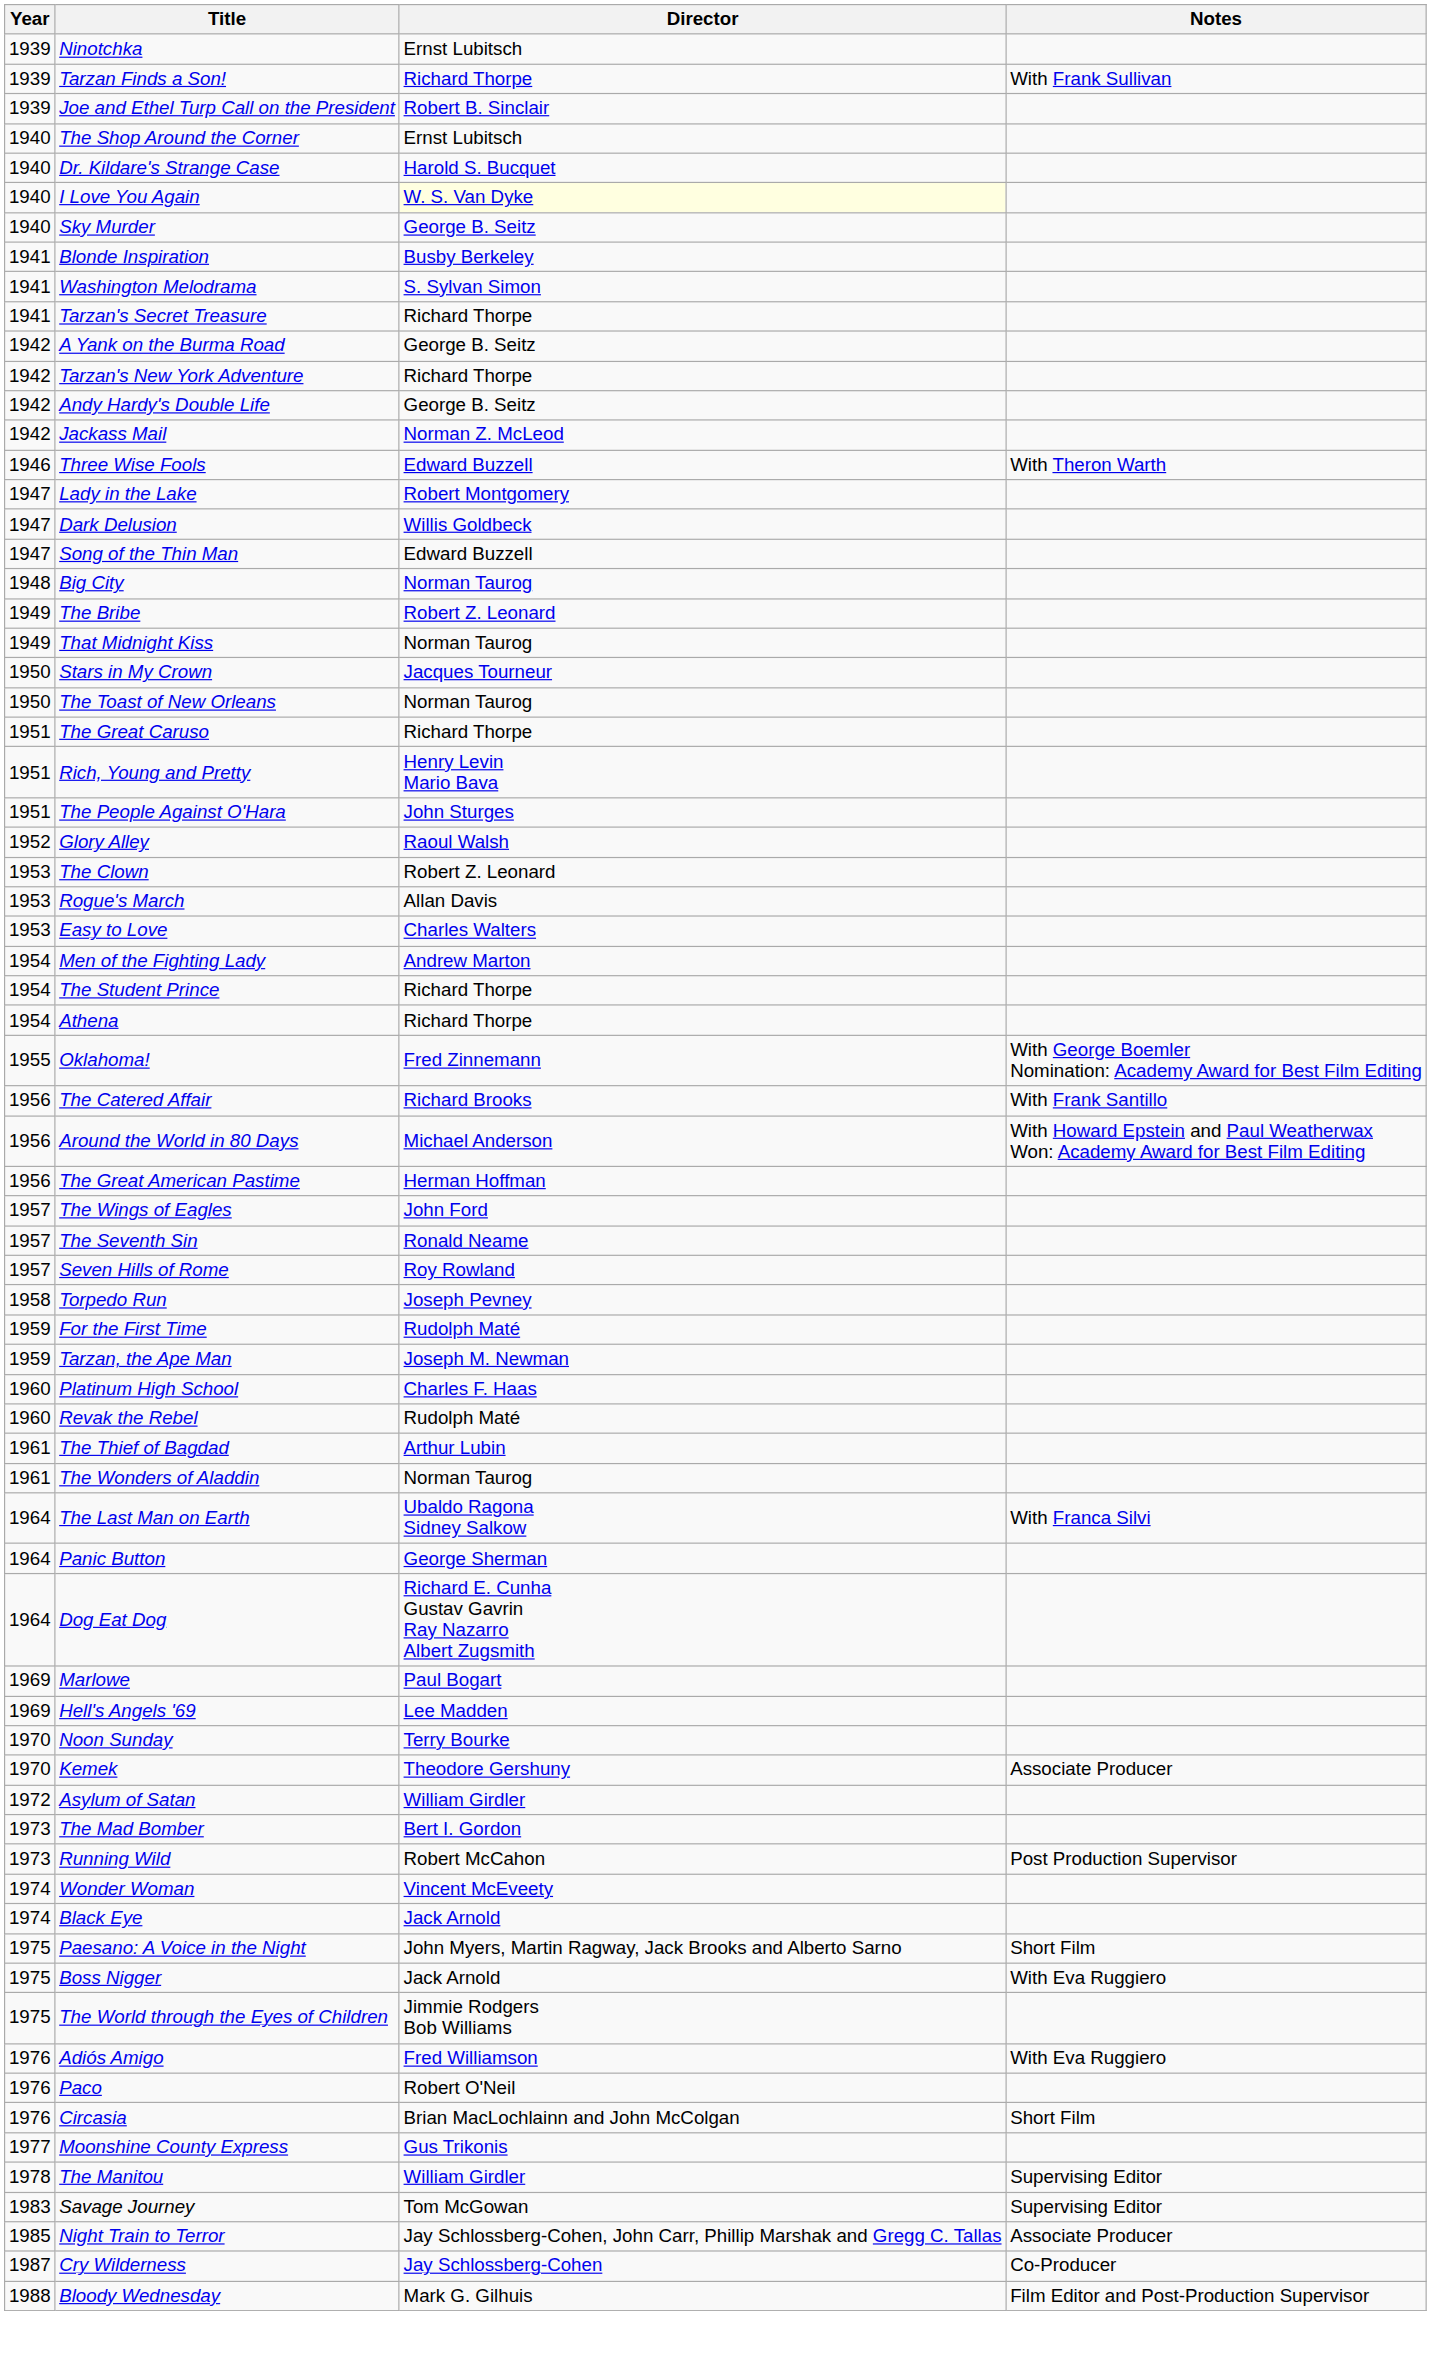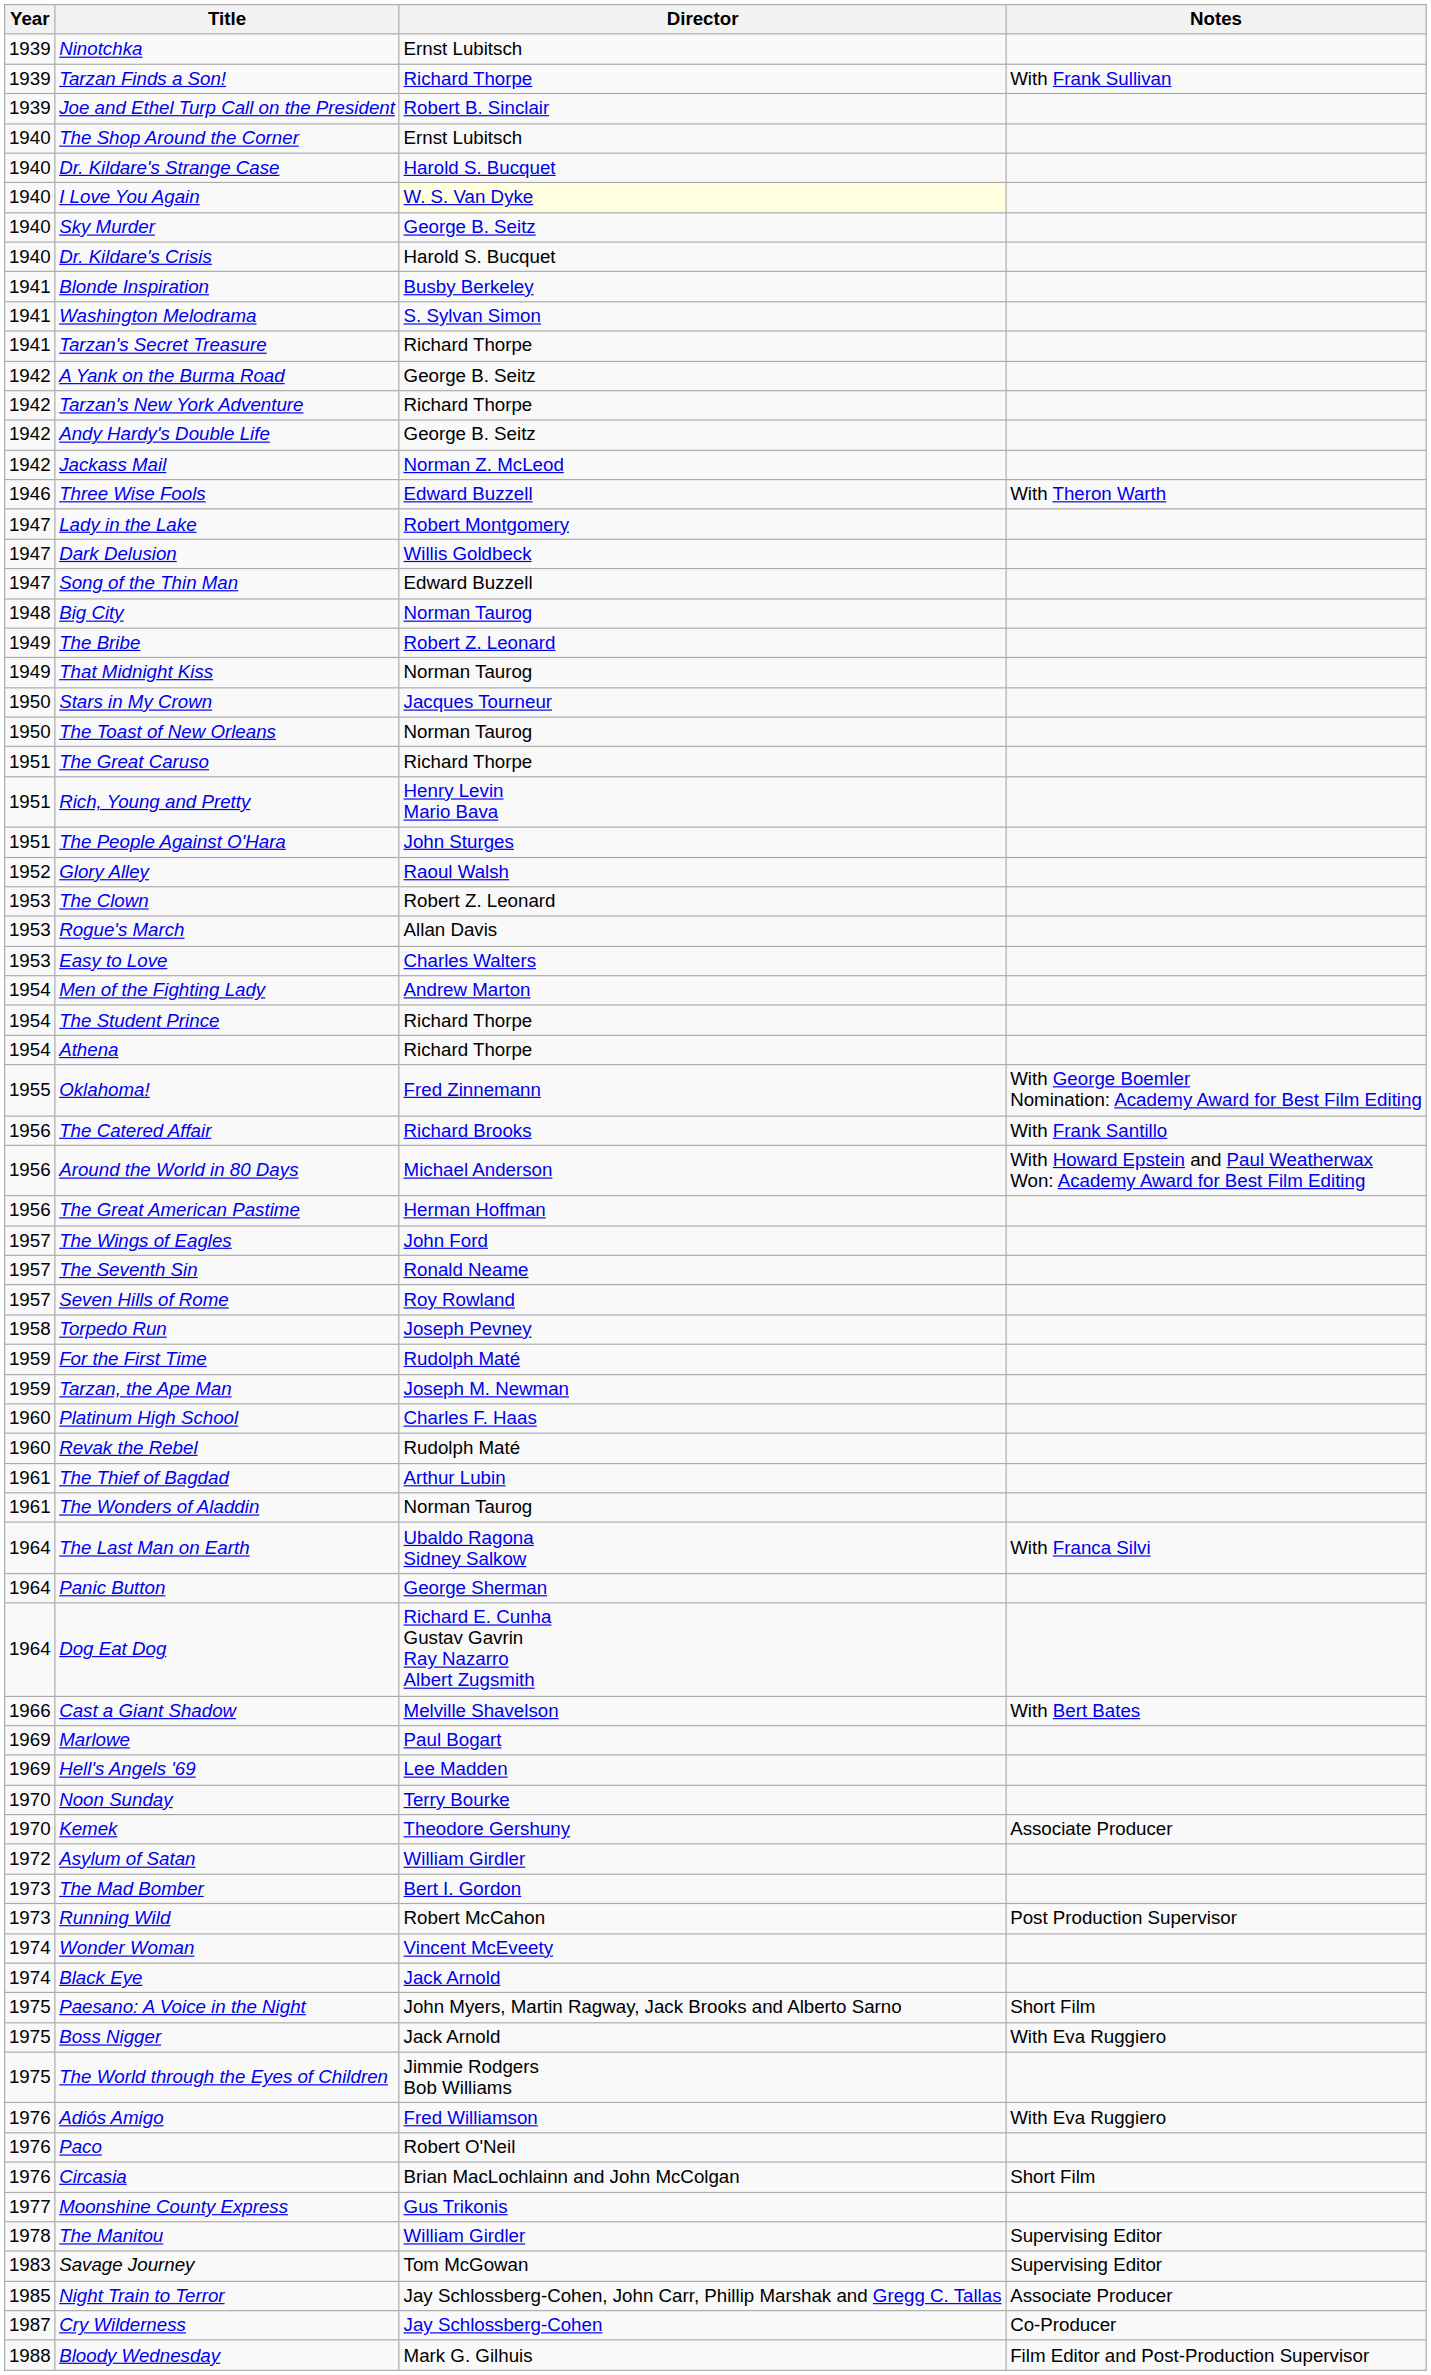+ row: 1940 | Dr. Kildare's Crisis | Harold S. Bucquet
+ row: 1966 | Cast a Giant Shadow | Melville Shavelson | With Bert Bates
